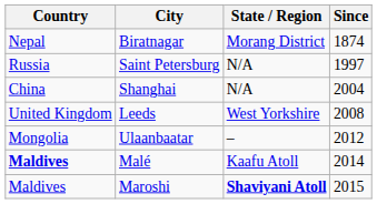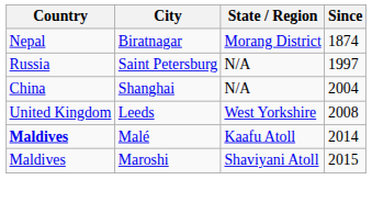- row: Mongolia | Ulaanbaatar | – | 2012
Maroshi | State / Region: bold -> normal
